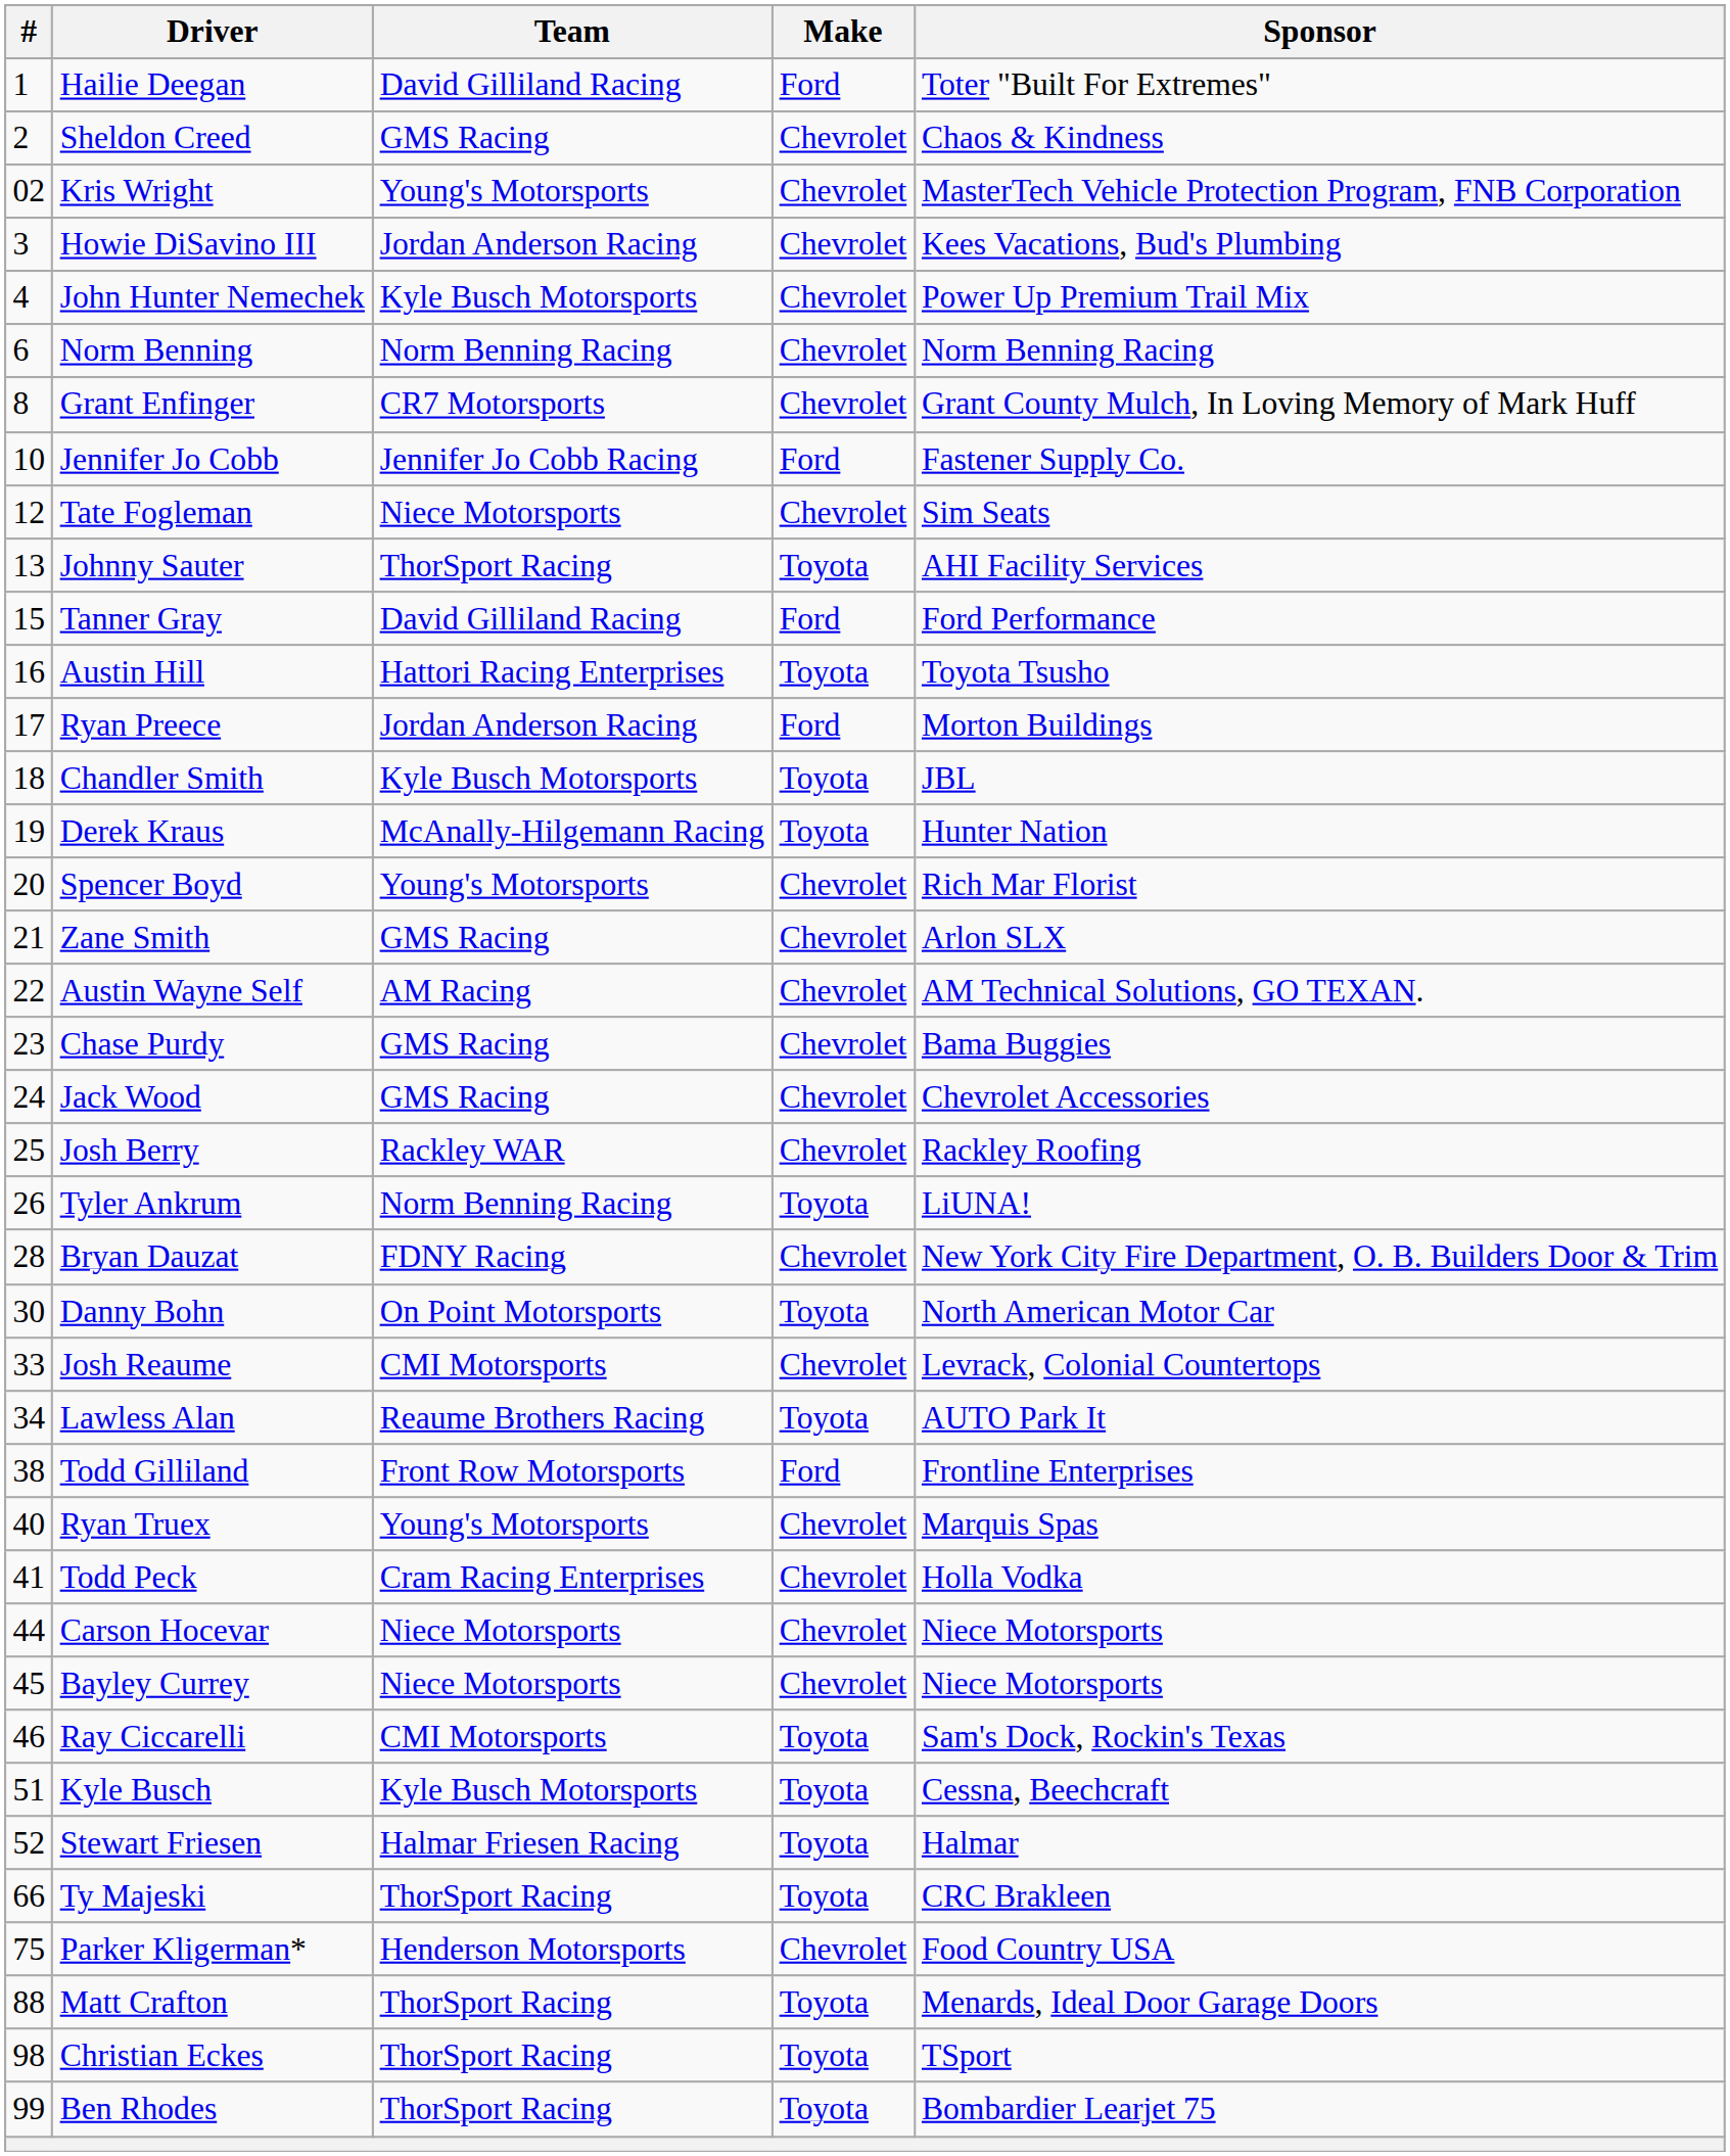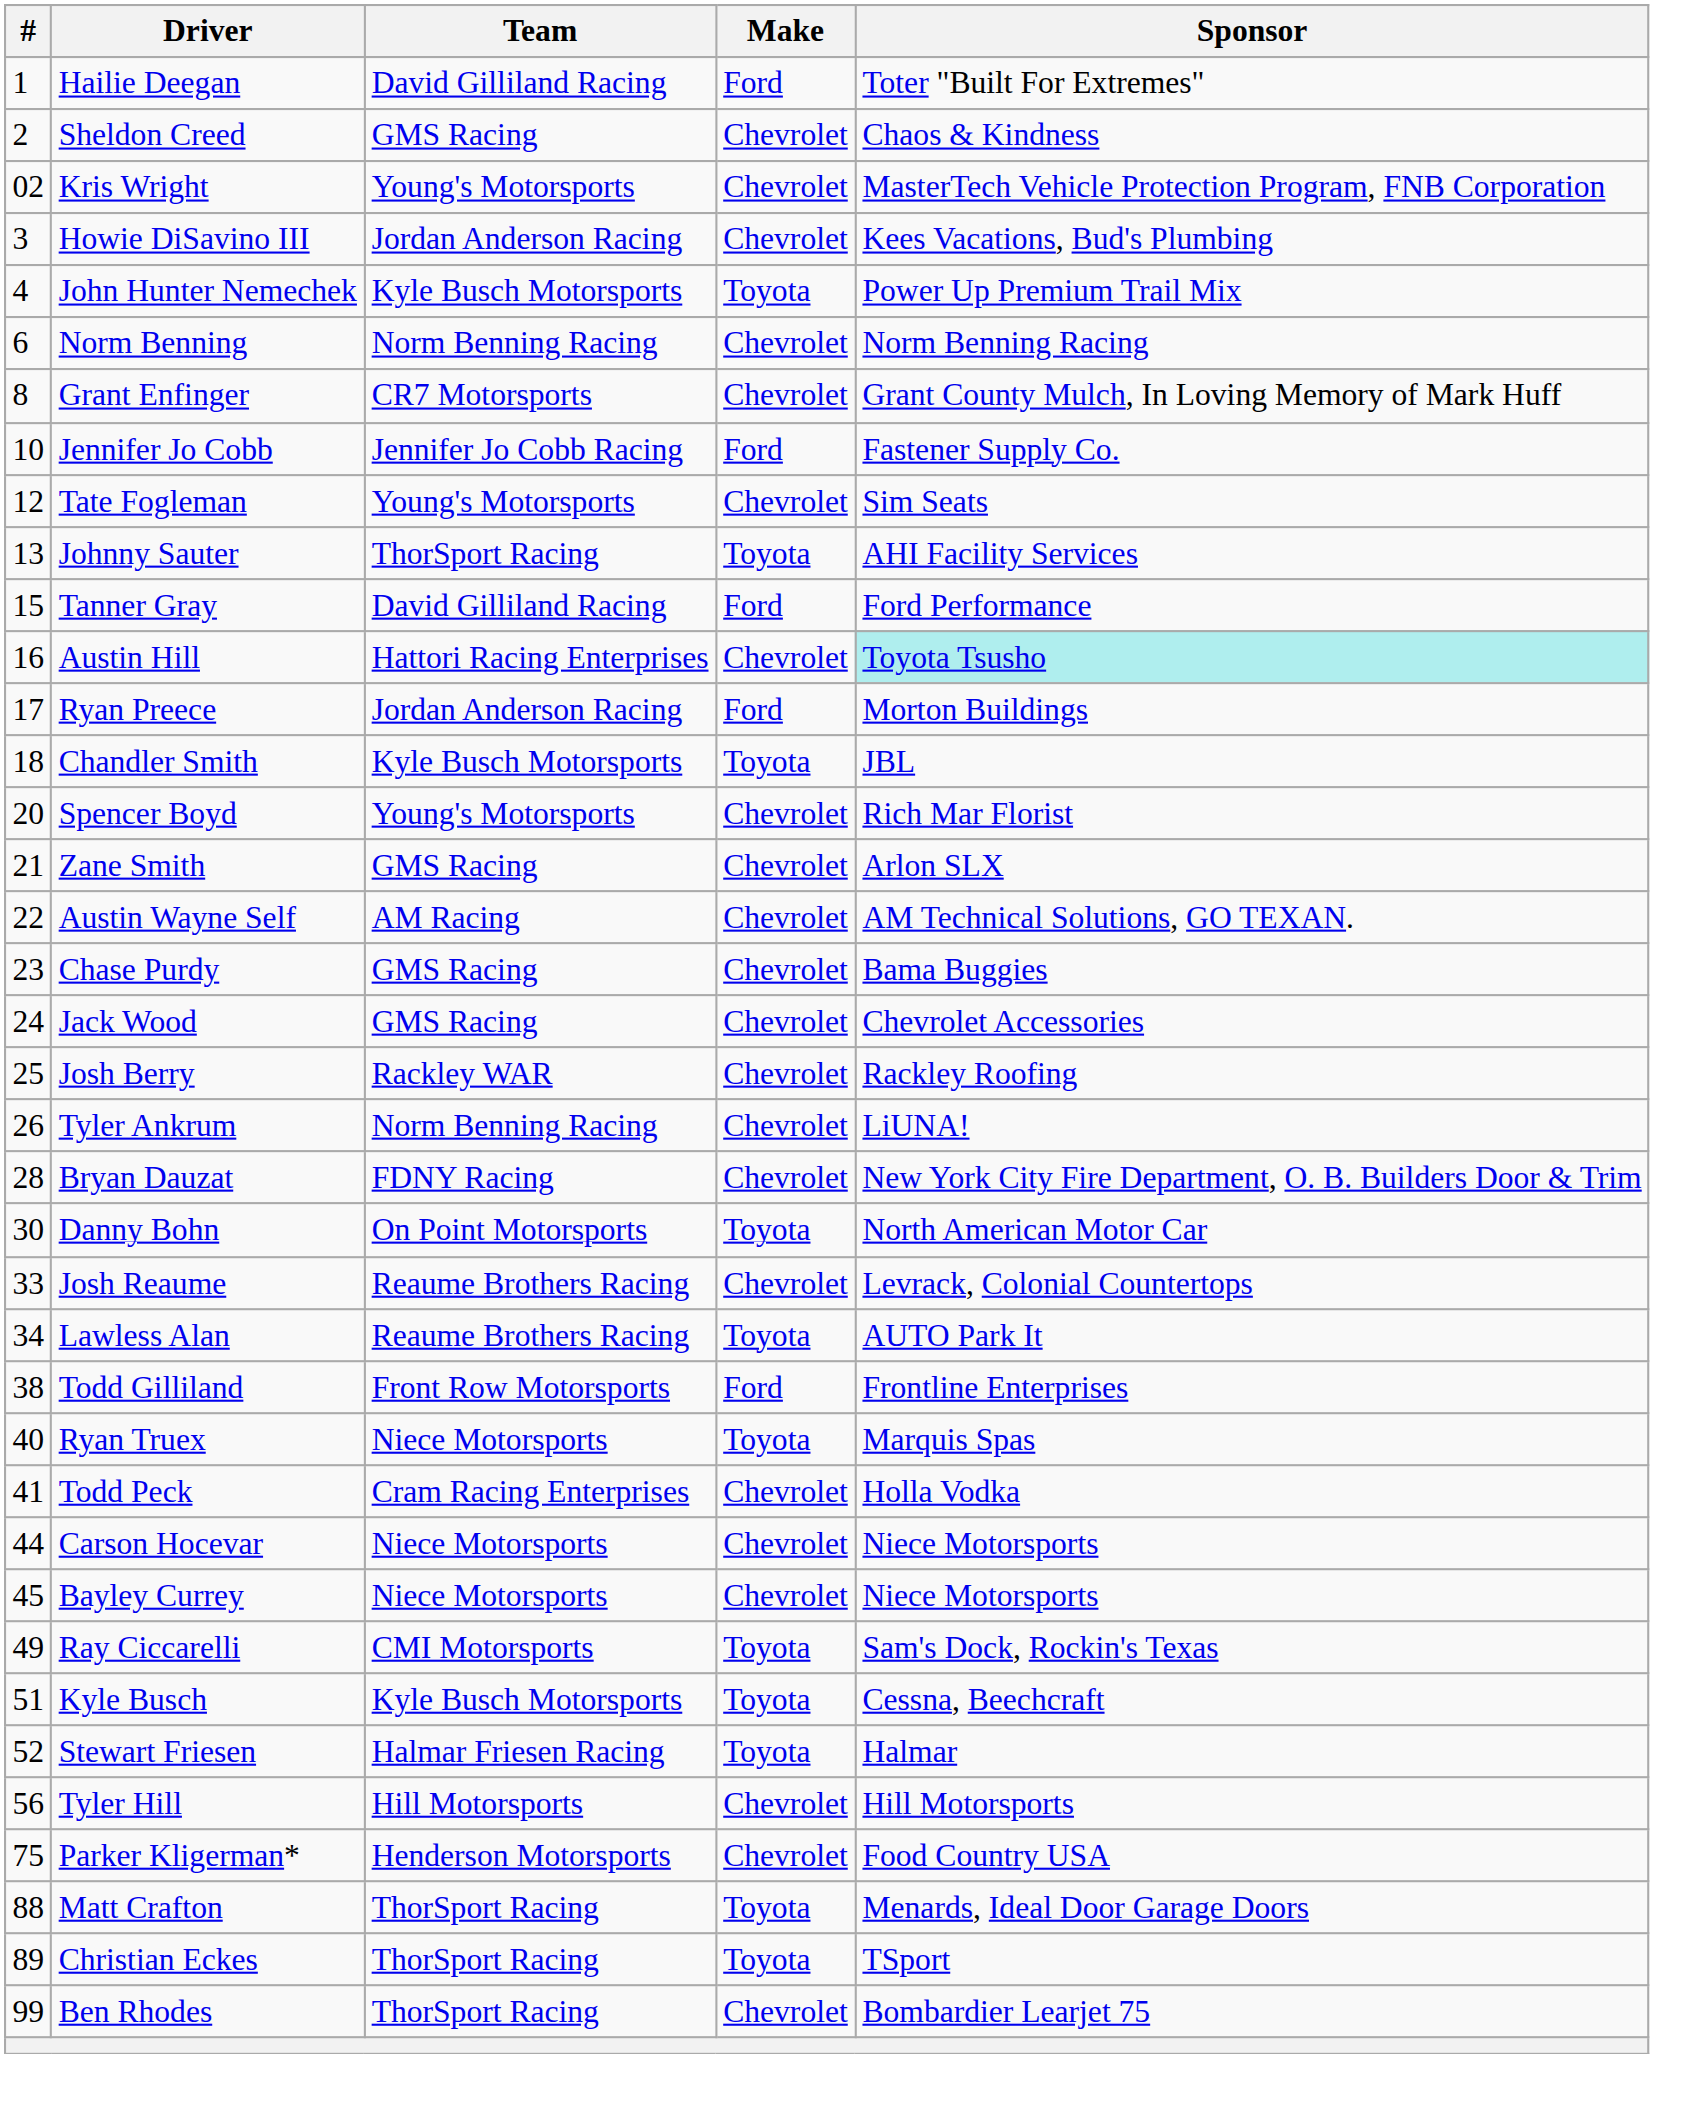John Hunter Nemechek | Make: Chevrolet -> Toyota
Tate Fogleman | Team: Niece Motorsports -> Young's Motorsports
Austin Hill | Make: Toyota -> Chevrolet
Austin Hill | Sponsor: no background -> paleturquoise background
- row: 19 | Derek Kraus | McAnally-Hilgemann Racing | Toyota | Hunter Nation
Tyler Ankrum | Make: Toyota -> Chevrolet
Josh Reaume | Team: CMI Motorsports -> Reaume Brothers Racing
Ryan Truex | Team: Young's Motorsports -> Niece Motorsports
Ryan Truex | Make: Chevrolet -> Toyota
Ray Ciccarelli | #: 46 -> 49
+ row: 56 | Tyler Hill | Hill Motorsports | Chevrolet | Hill Motorsports
- row: 66 | Ty Majeski | ThorSport Racing | Toyota | CRC Brakleen
Christian Eckes | #: 98 -> 89
Ben Rhodes | Make: Toyota -> Chevrolet
